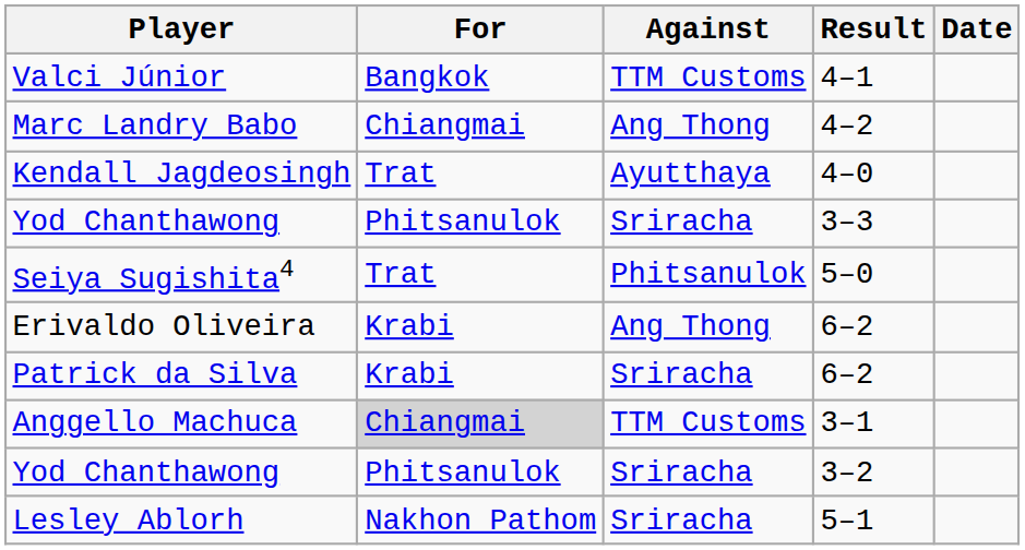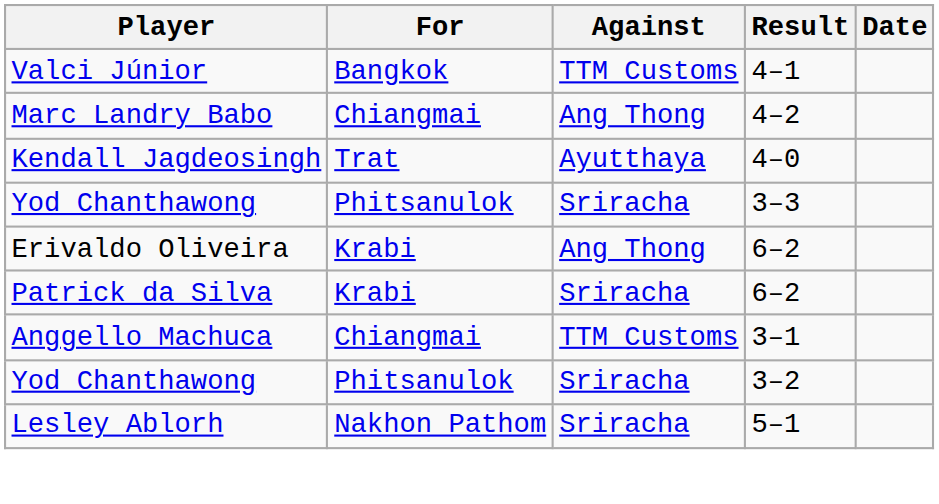- row: Seiya Sugishita4 | Trat | Phitsanulok | 5–0
Anggello Machuca | For: lightgrey background -> no background
